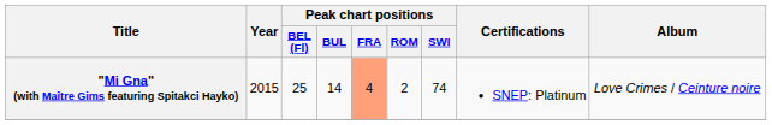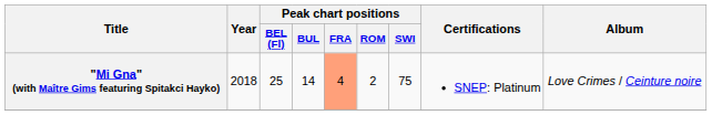"Mi Gna" (with Maître Gims featuring Spitakci Hayko) | Year: 2015 -> 2018
"Mi Gna" (with Maître Gims featuring Spitakci Hayko) | Peak chart positions / SWI: 74 -> 75
